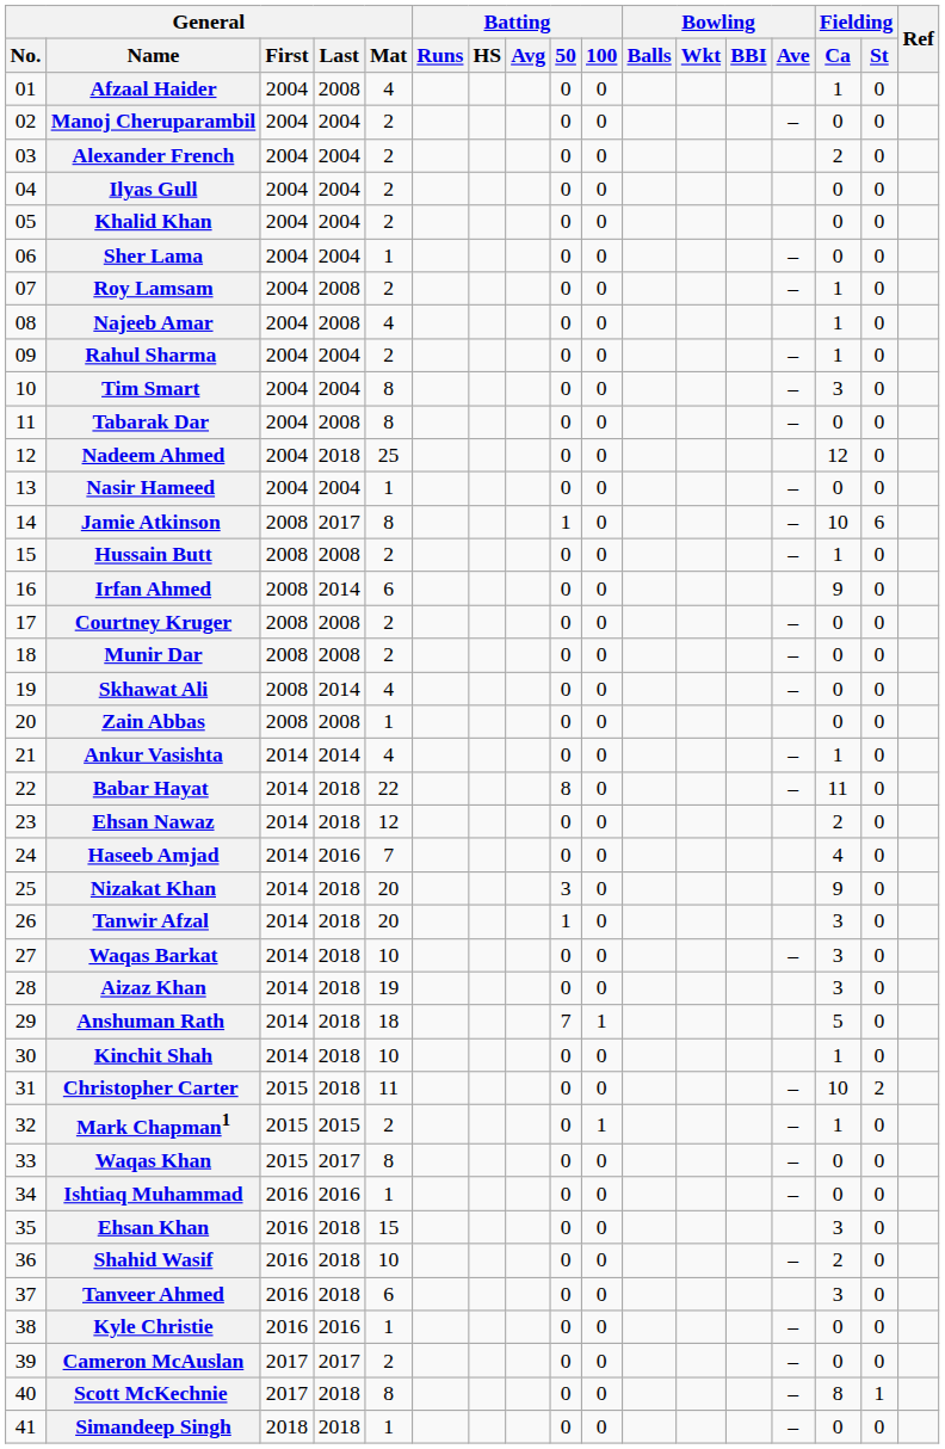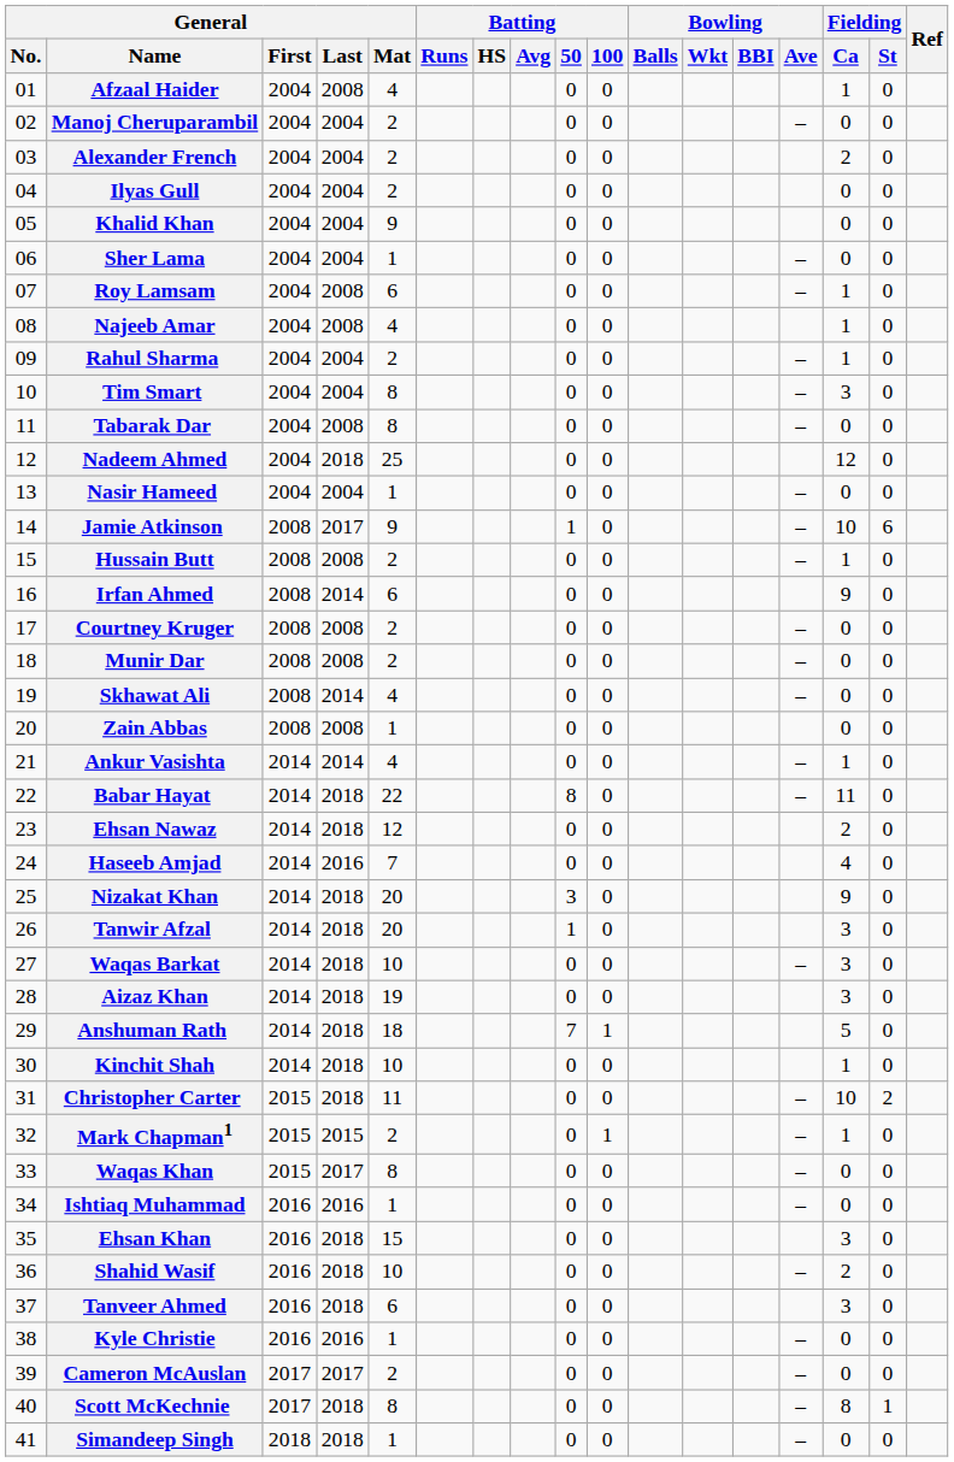Khalid Khan | General / Mat: 2 -> 9
Roy Lamsam | General / Mat: 2 -> 6
Jamie Atkinson | General / Mat: 8 -> 9
